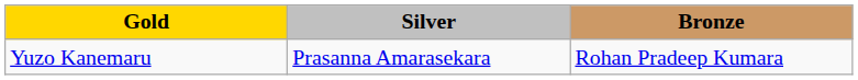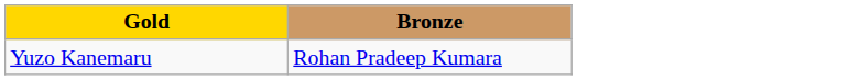- column: Silver | Prasanna Amarasekara
